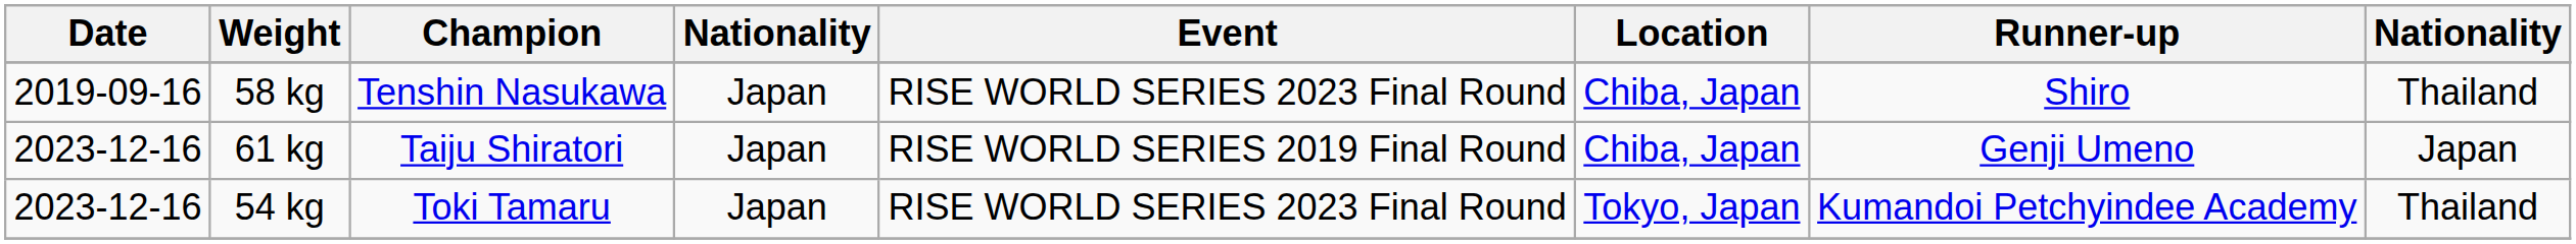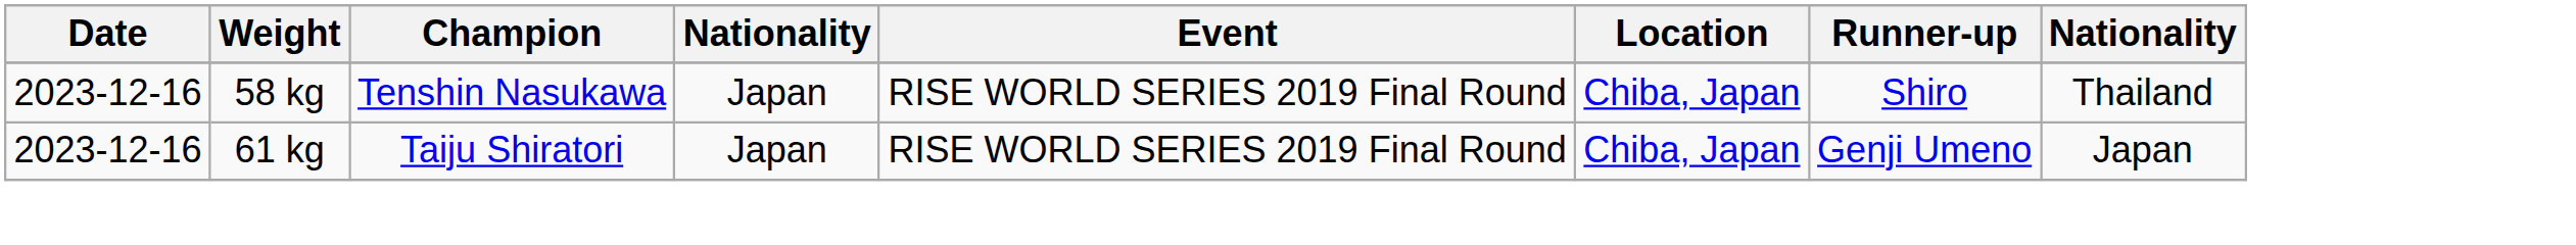58 kg | Date: 2019-09-16 -> 2023-12-16
58 kg | Event: RISE WORLD SERIES 2023 Final Round -> RISE WORLD SERIES 2019 Final Round
- row: 2023-12-16 | 54 kg | Toki Tamaru | Japan | RISE WORLD SERIES 2023 Final Round | Tokyo, Japan | Kumandoi Petchyindee Academy | Thailand
